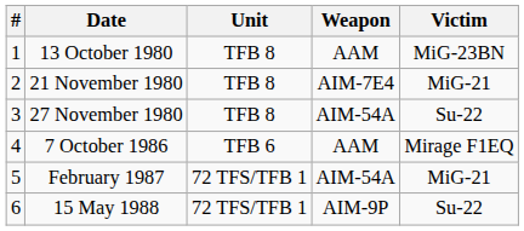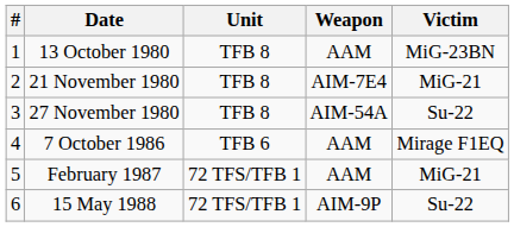February 1987 | Weapon: AIM-54A -> AAM
